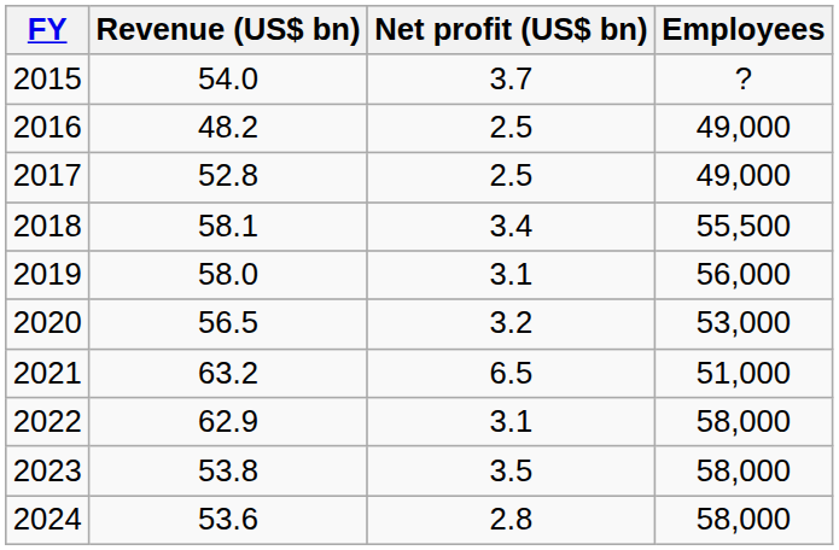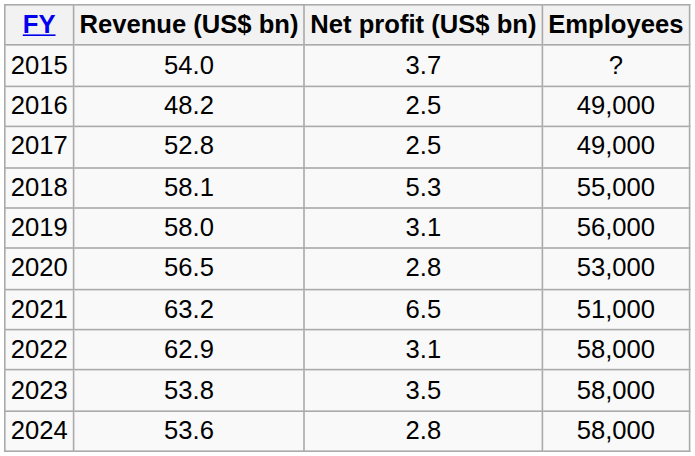2018 | Net profit (US$ bn): 3.4 -> 5.3
2018 | Employees: 55,500 -> 55,000
2020 | Net profit (US$ bn): 3.2 -> 2.8
